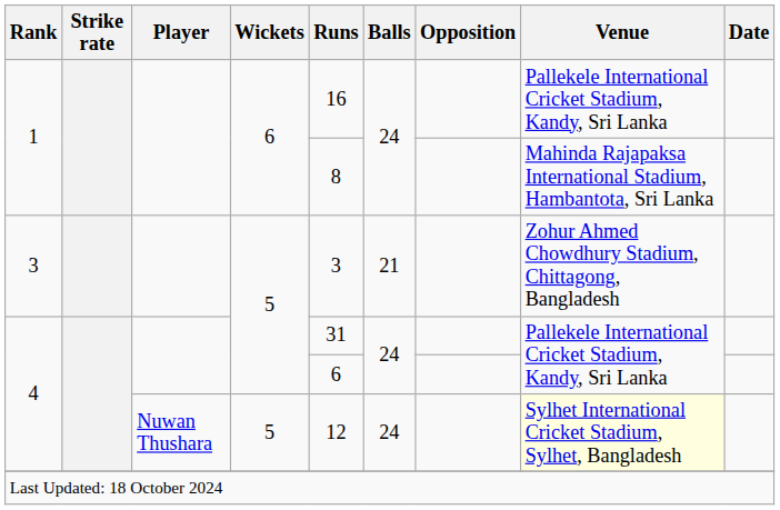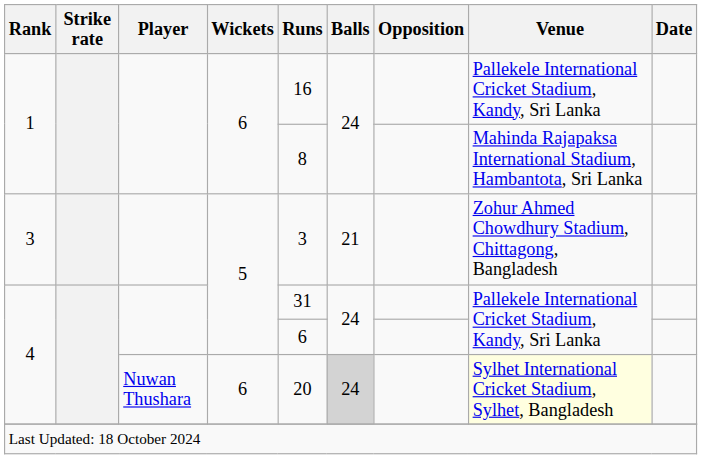4 / Nuwan Thushara | Wickets: 5 -> 6
4 / Nuwan Thushara | Runs: 12 -> 20
4 / Nuwan Thushara | Balls: no background -> lightgrey background
